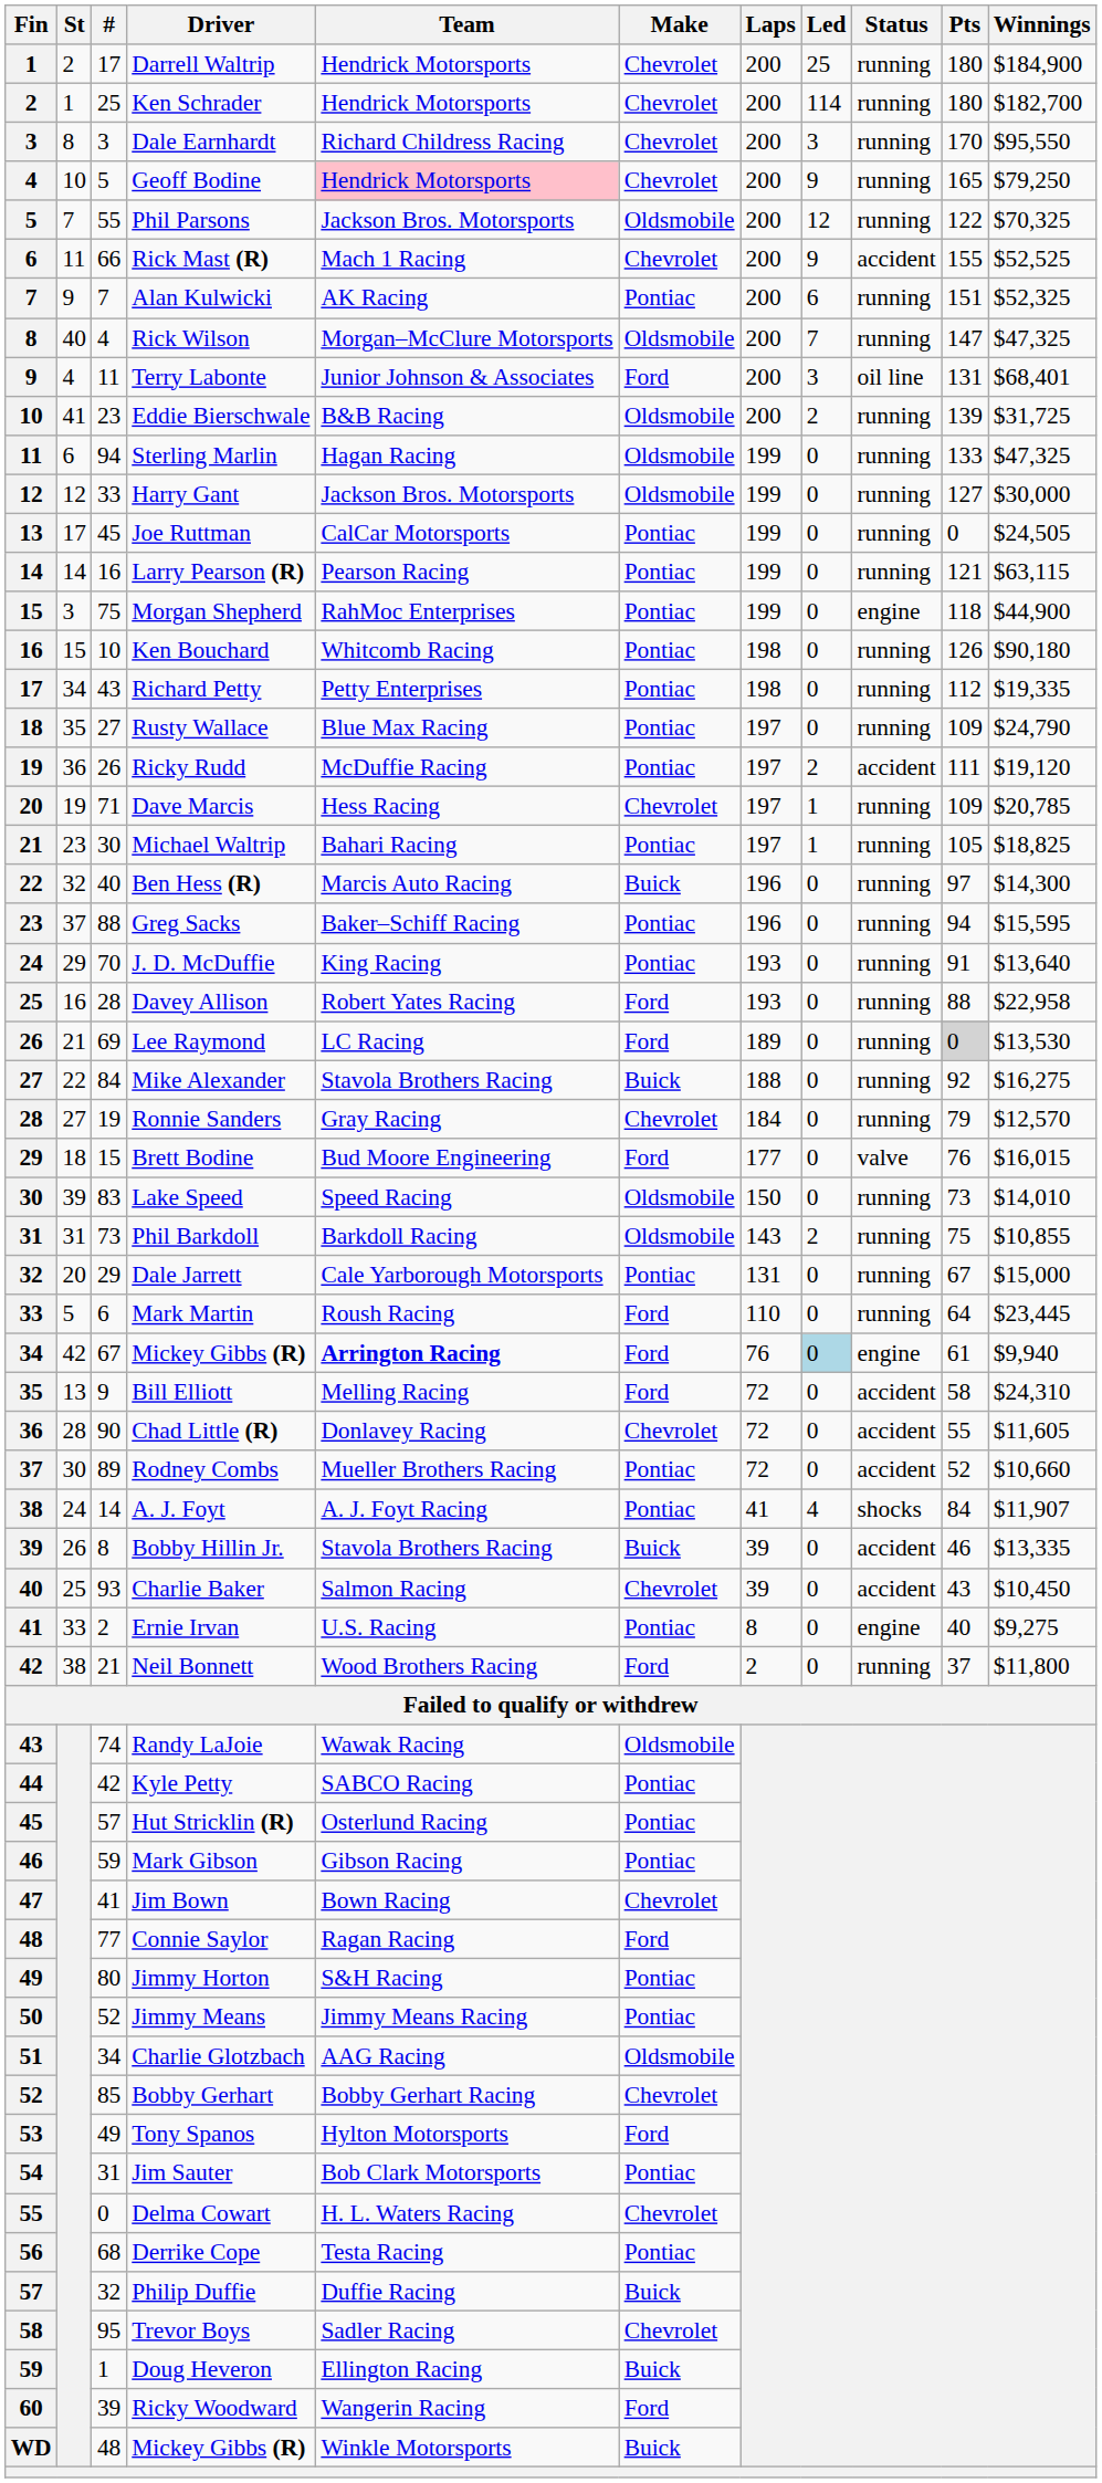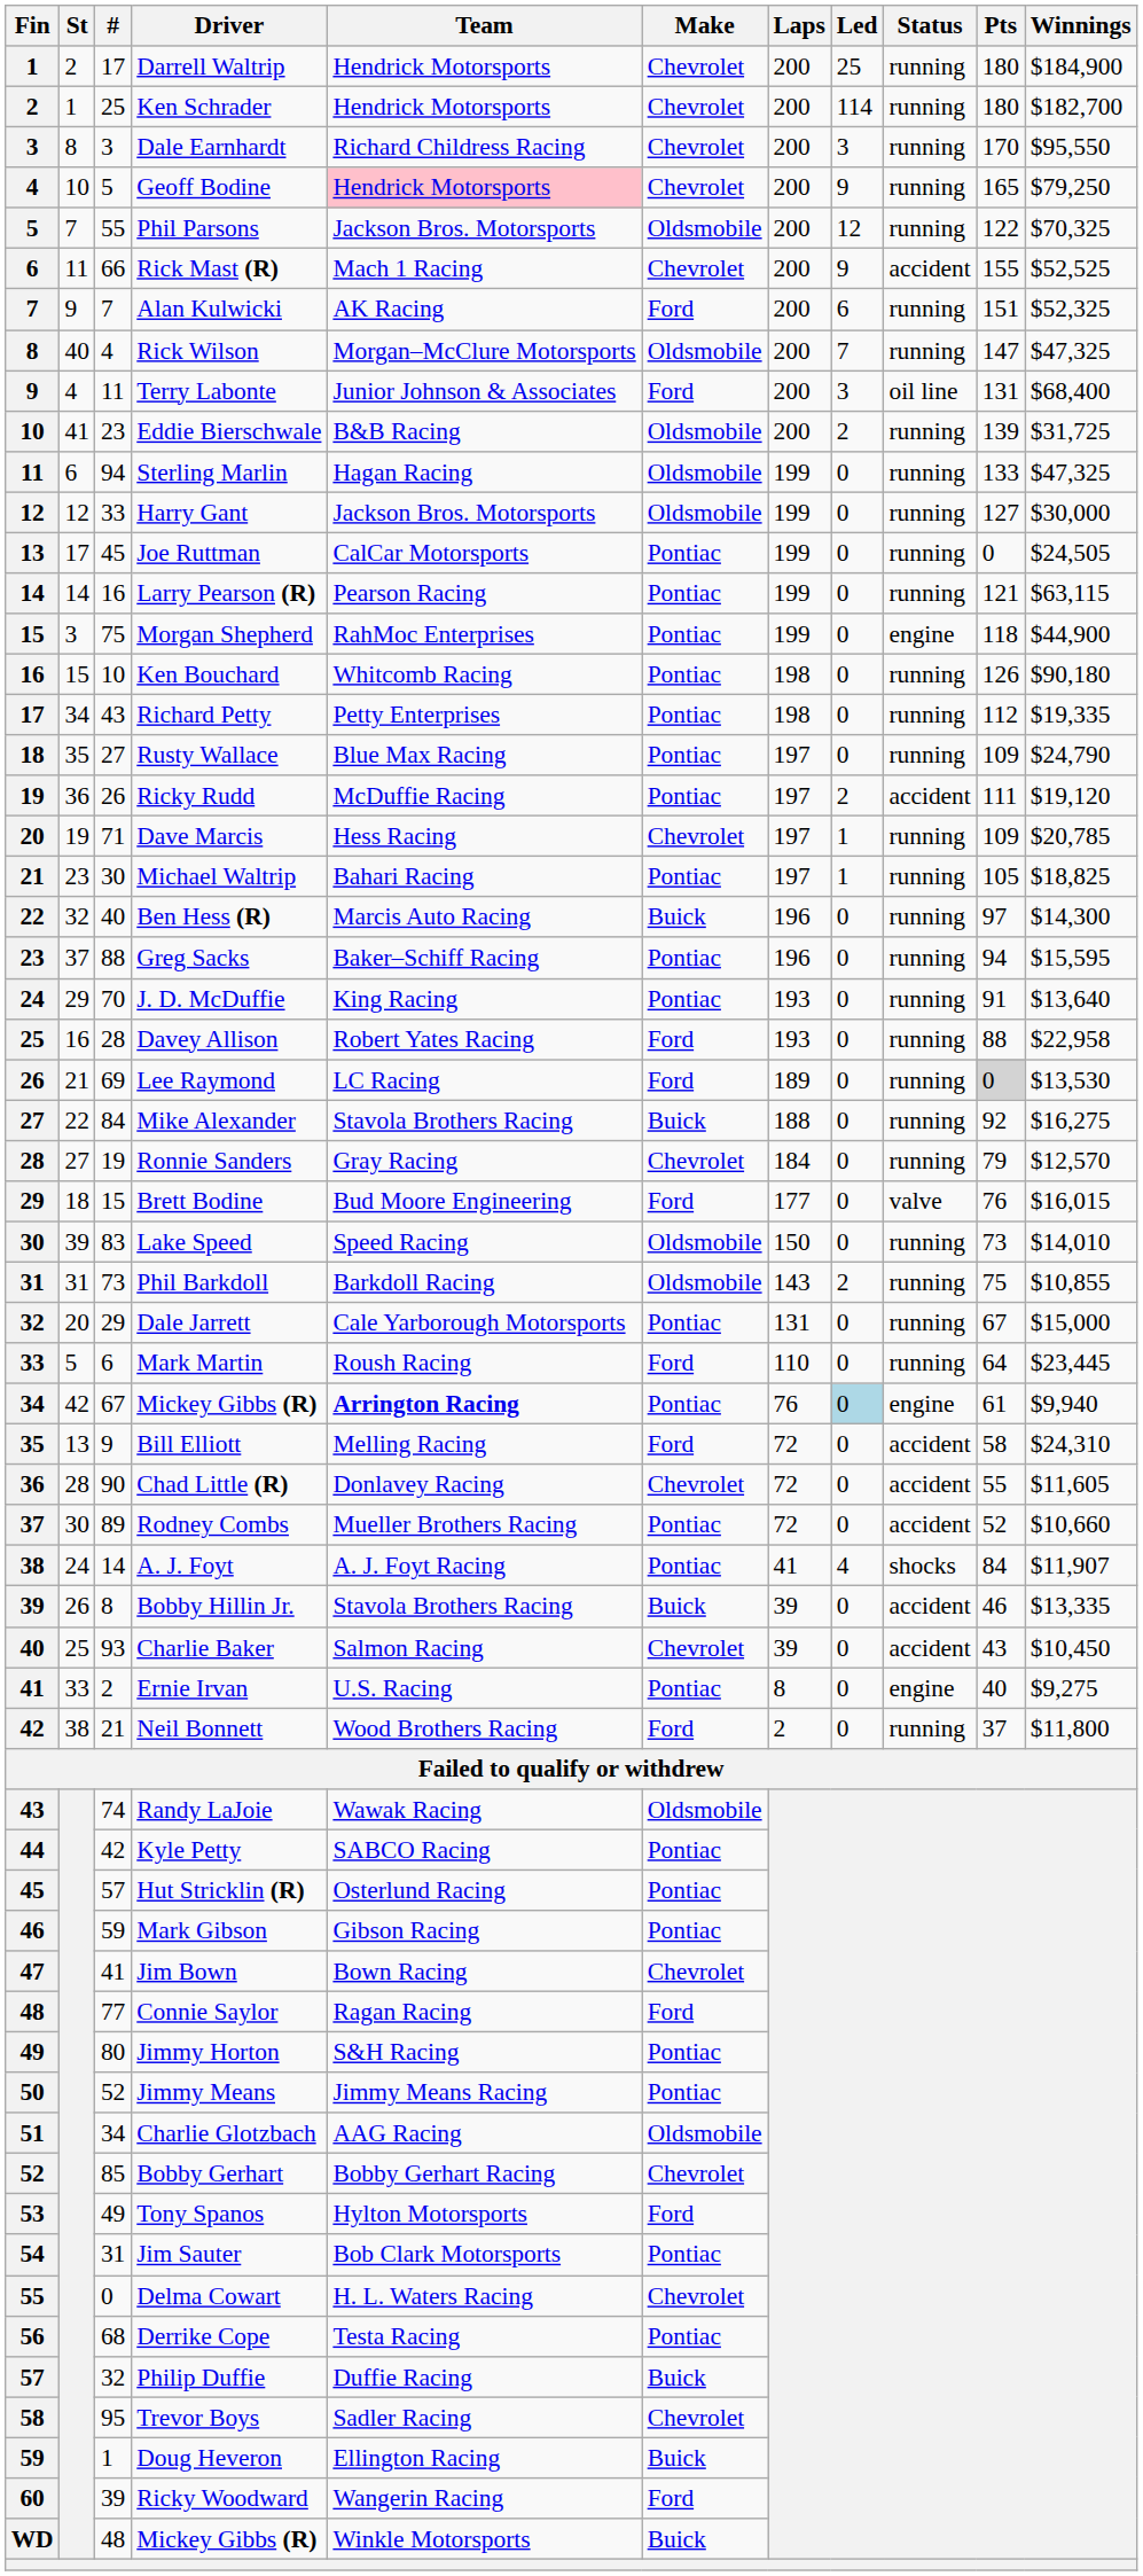Alan Kulwicki | Make: Pontiac -> Ford
Terry Labonte | Winnings: $68,401 -> $68,400
34 / Mickey Gibbs (R) | Make: Ford -> Pontiac
